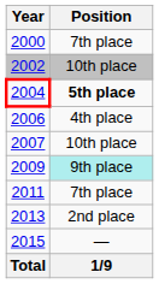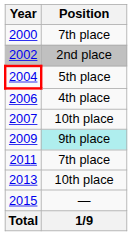2002 | Position: 10th place -> 2nd place
2004 | Position: bold -> normal
2013 | Position: 2nd place -> 10th place
